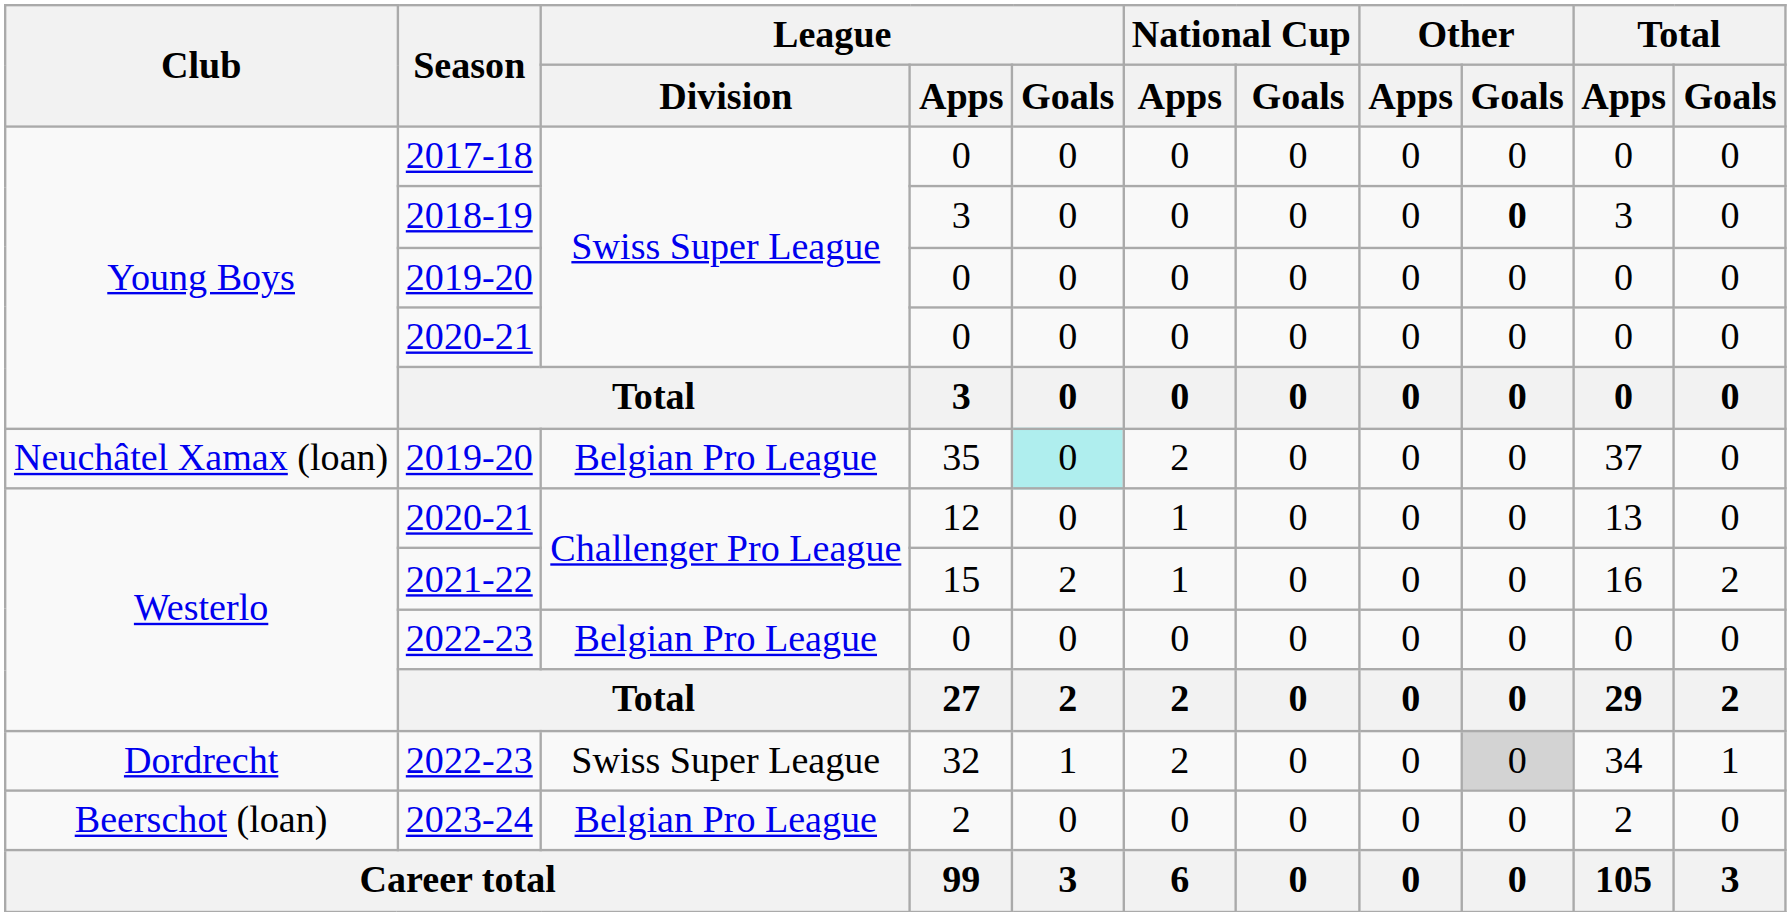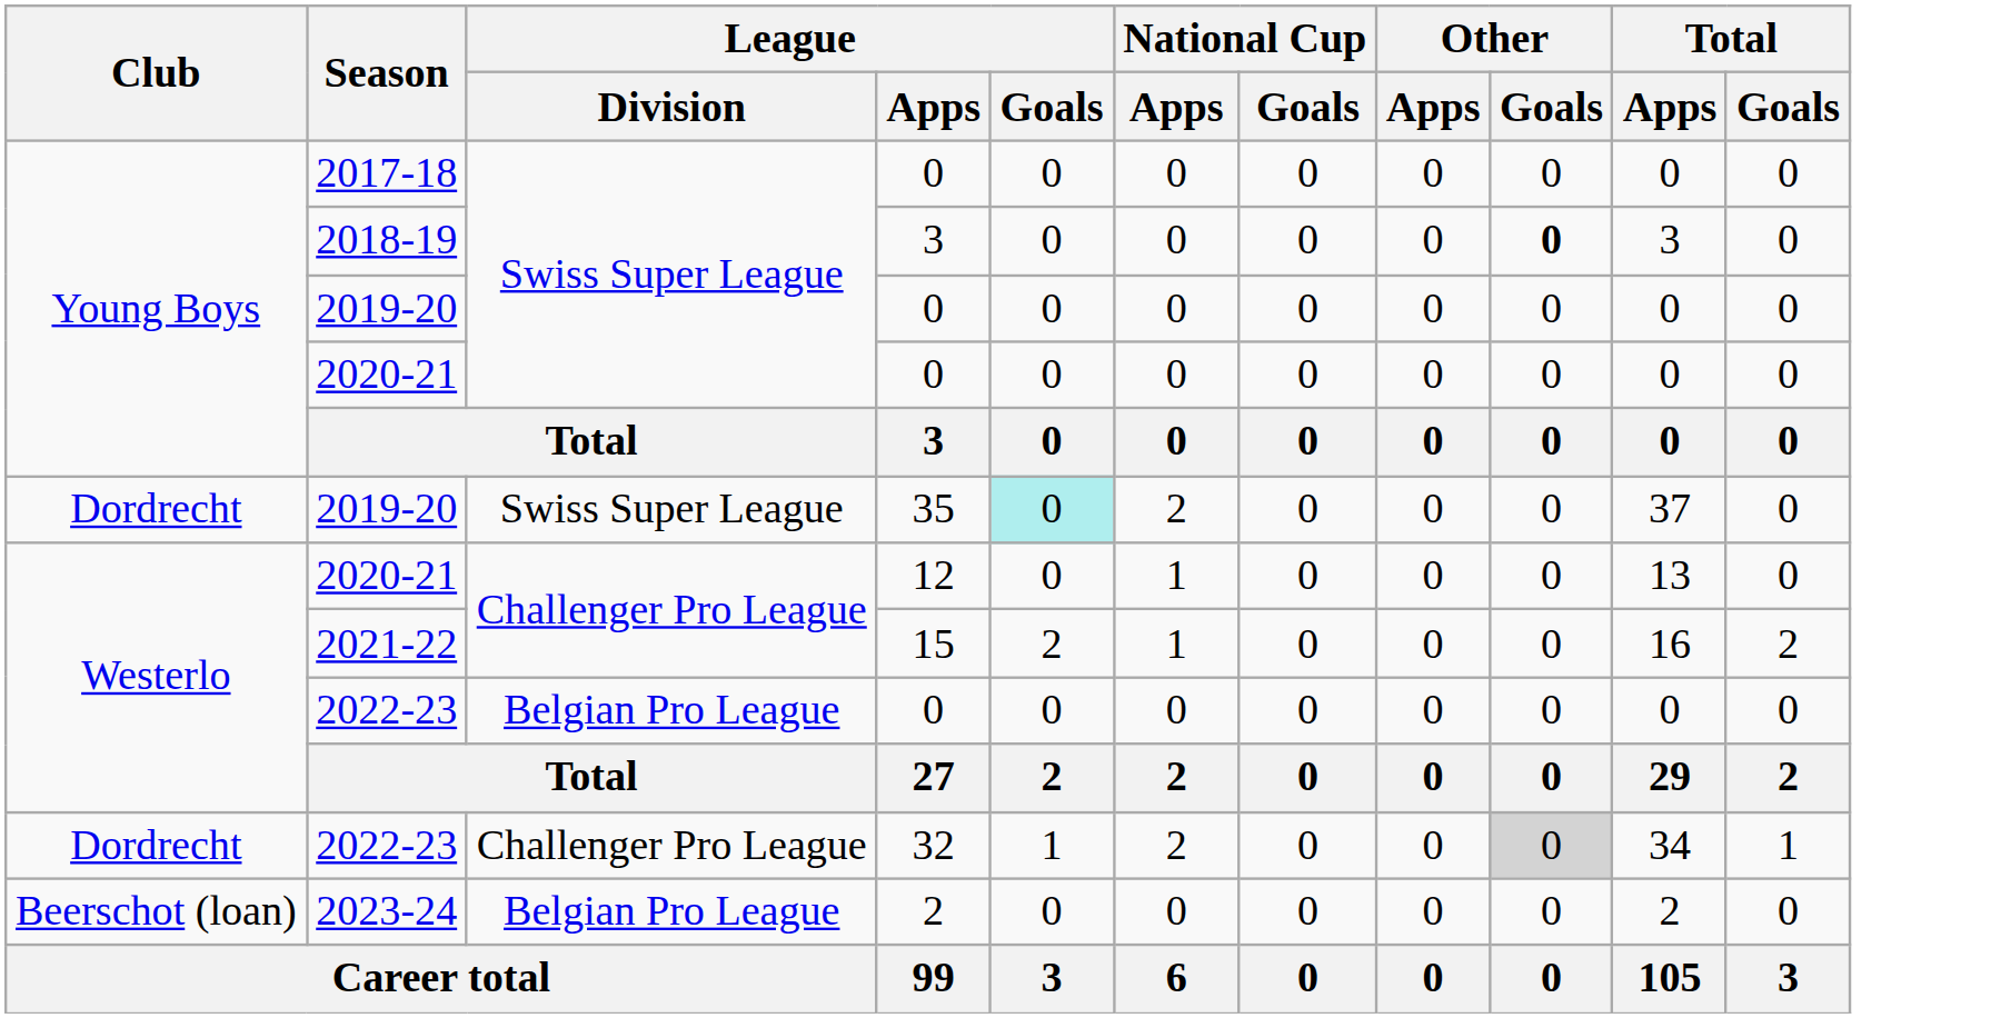2019-20 / 35 | Club: Neuchâtel Xamax (loan) -> Dordrecht
2019-20 / 35 | League / Division: Belgian Pro League -> Swiss Super League
2022-23 / 32 | League / Division: Swiss Super League -> Challenger Pro League
